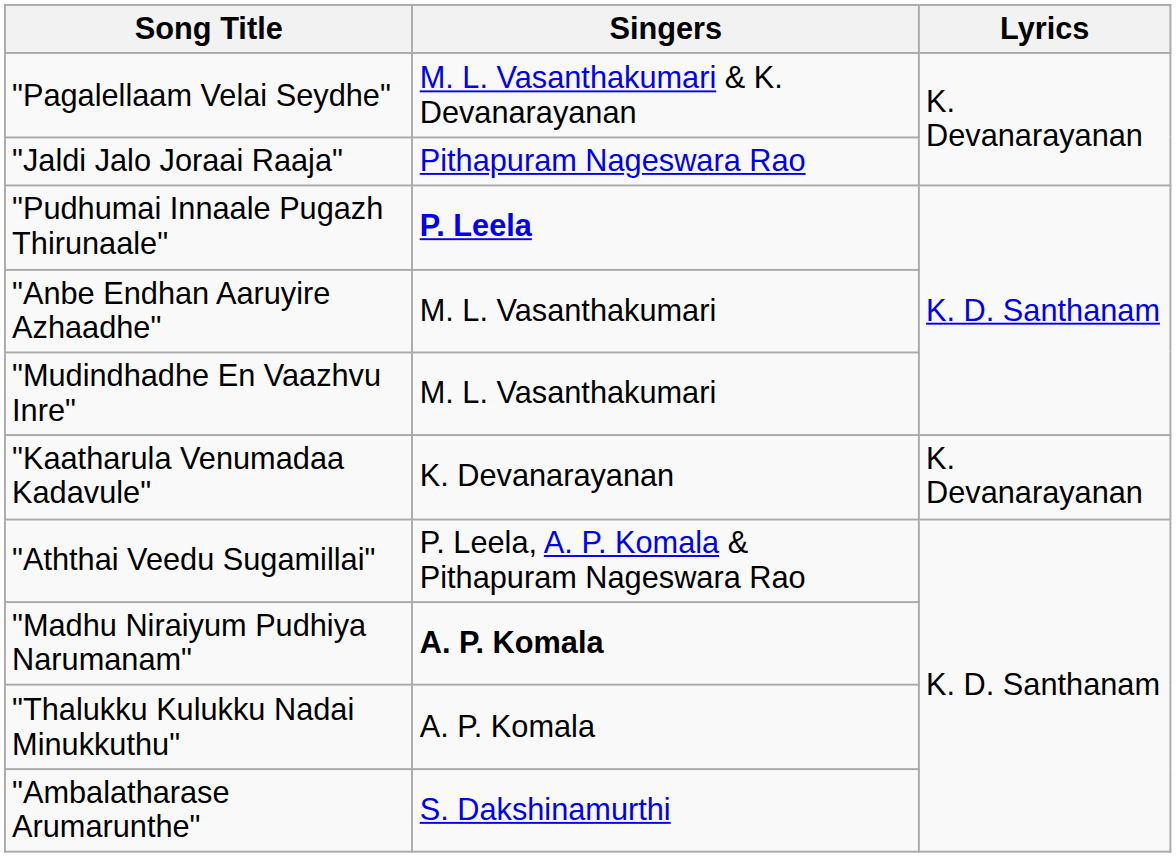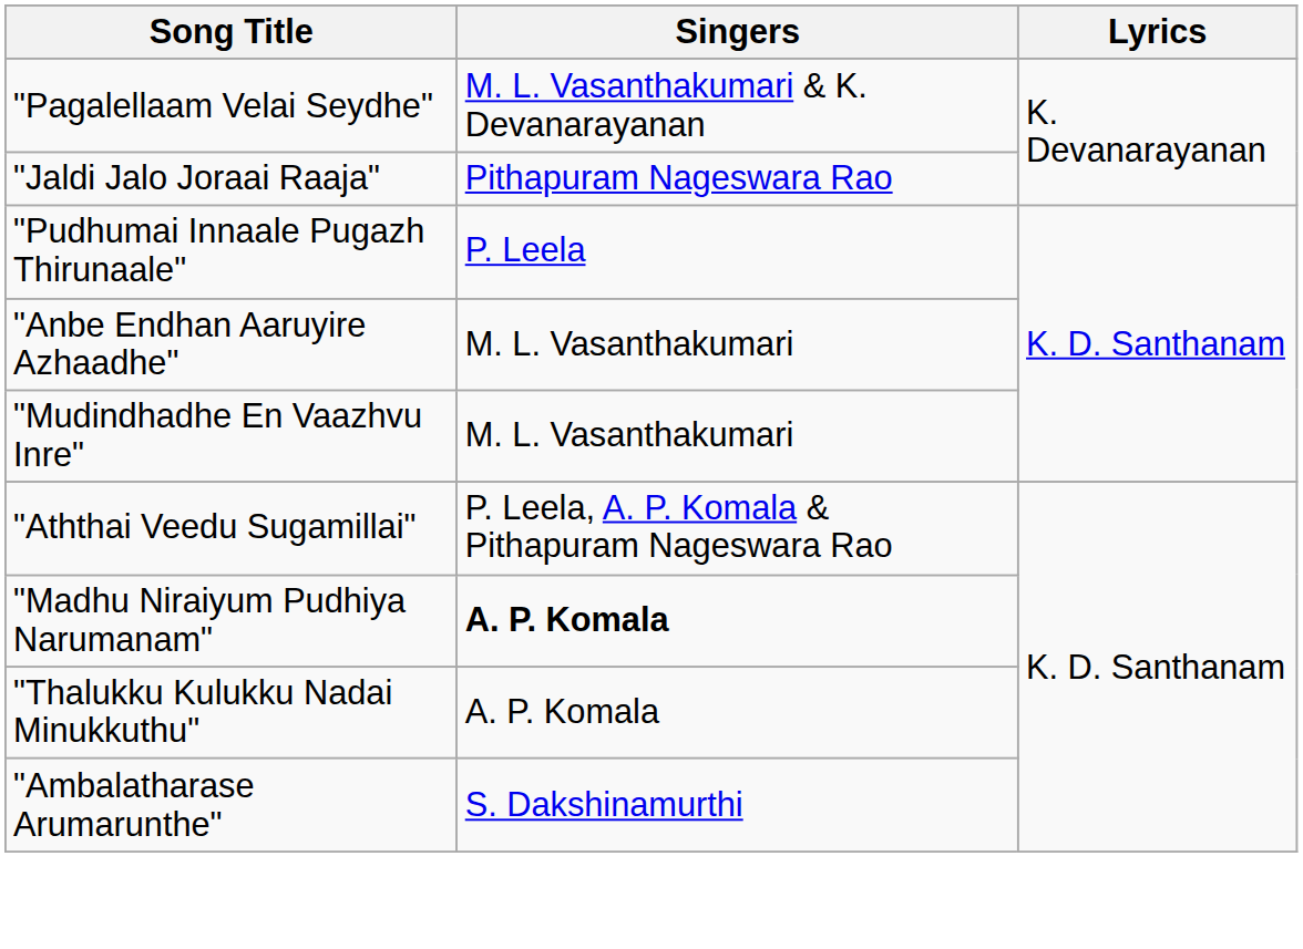"Pudhumai Innaale Pugazh Thirunaale" | Singers: bold -> normal
- row: "Kaatharula Venumadaa Kadavule" | K. Devanarayanan | K. Devanarayanan
